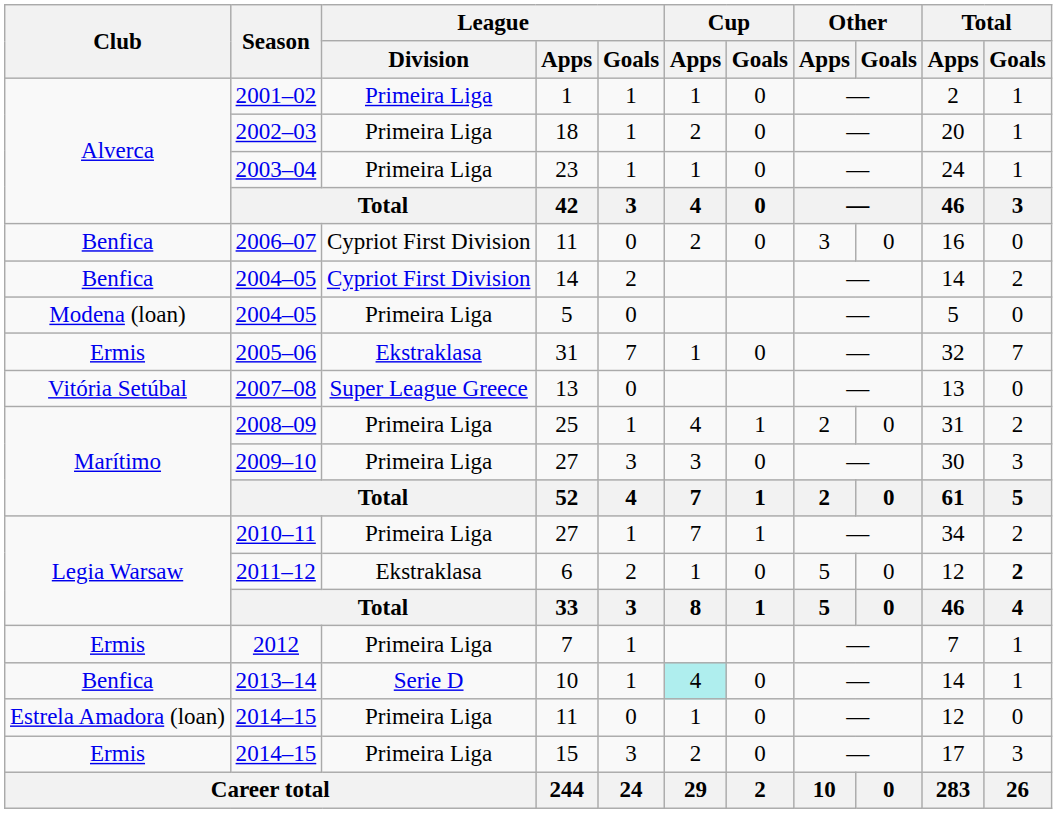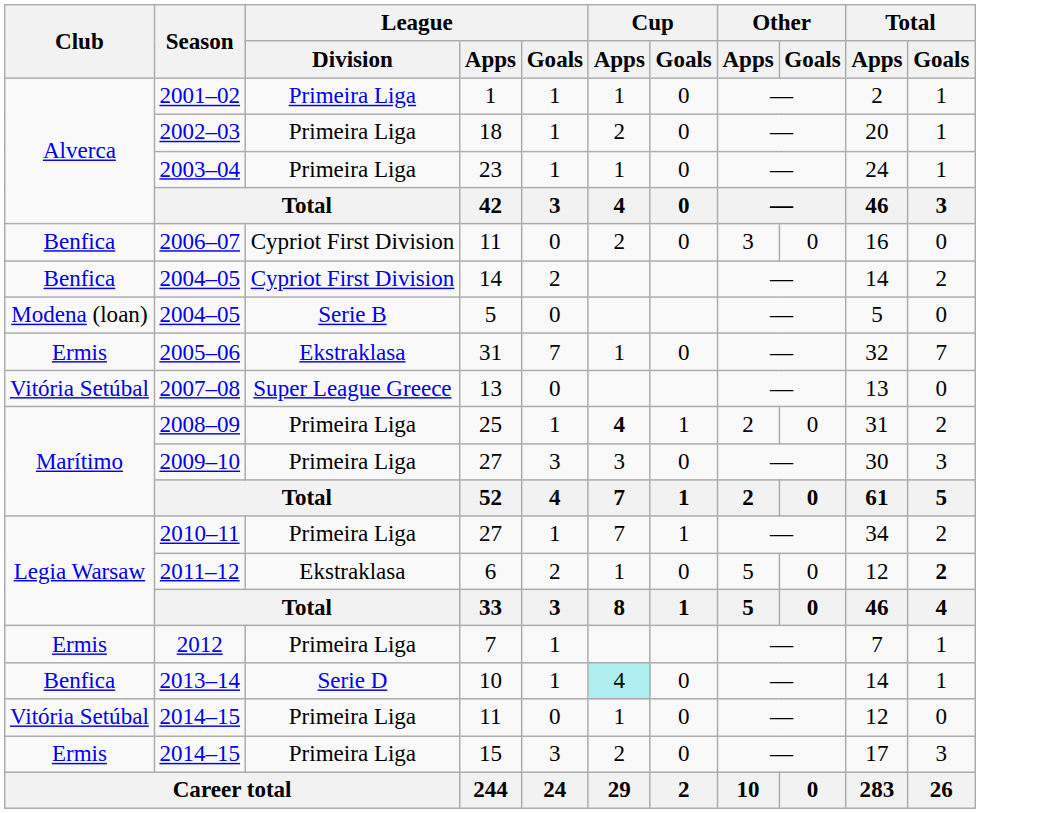2004–05 / 5 | League / Division: Primeira Liga -> Serie B
2008–09 | Cup / Apps: normal -> bold
2014–15 / 11 | Club: Estrela Amadora (loan) -> Vitória Setúbal
